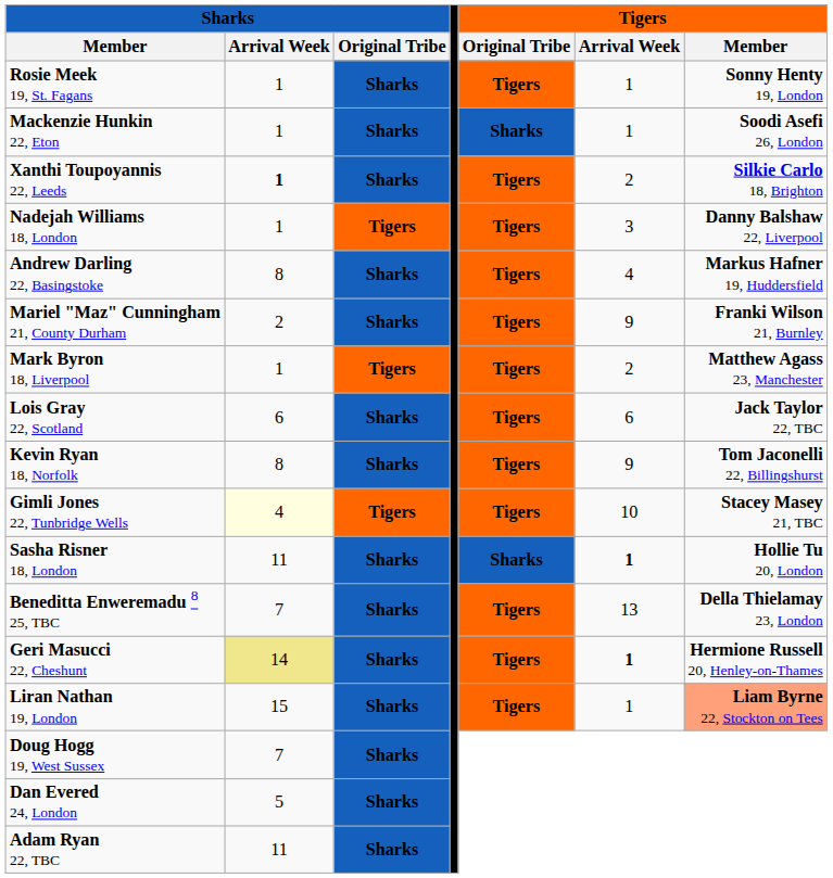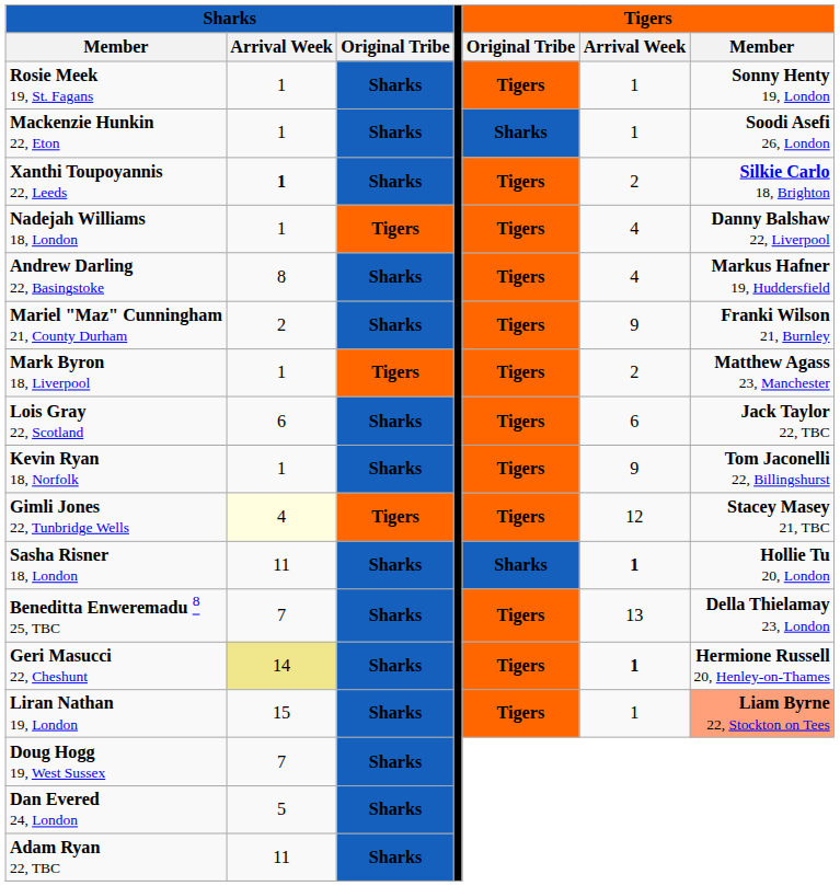Nadejah Williams 18, London | column 6: 3 -> 4
Kevin Ryan 18, Norfolk | column 2: 8 -> 1
Gimli Jones 22, Tunbridge Wells | column 6: 10 -> 12
